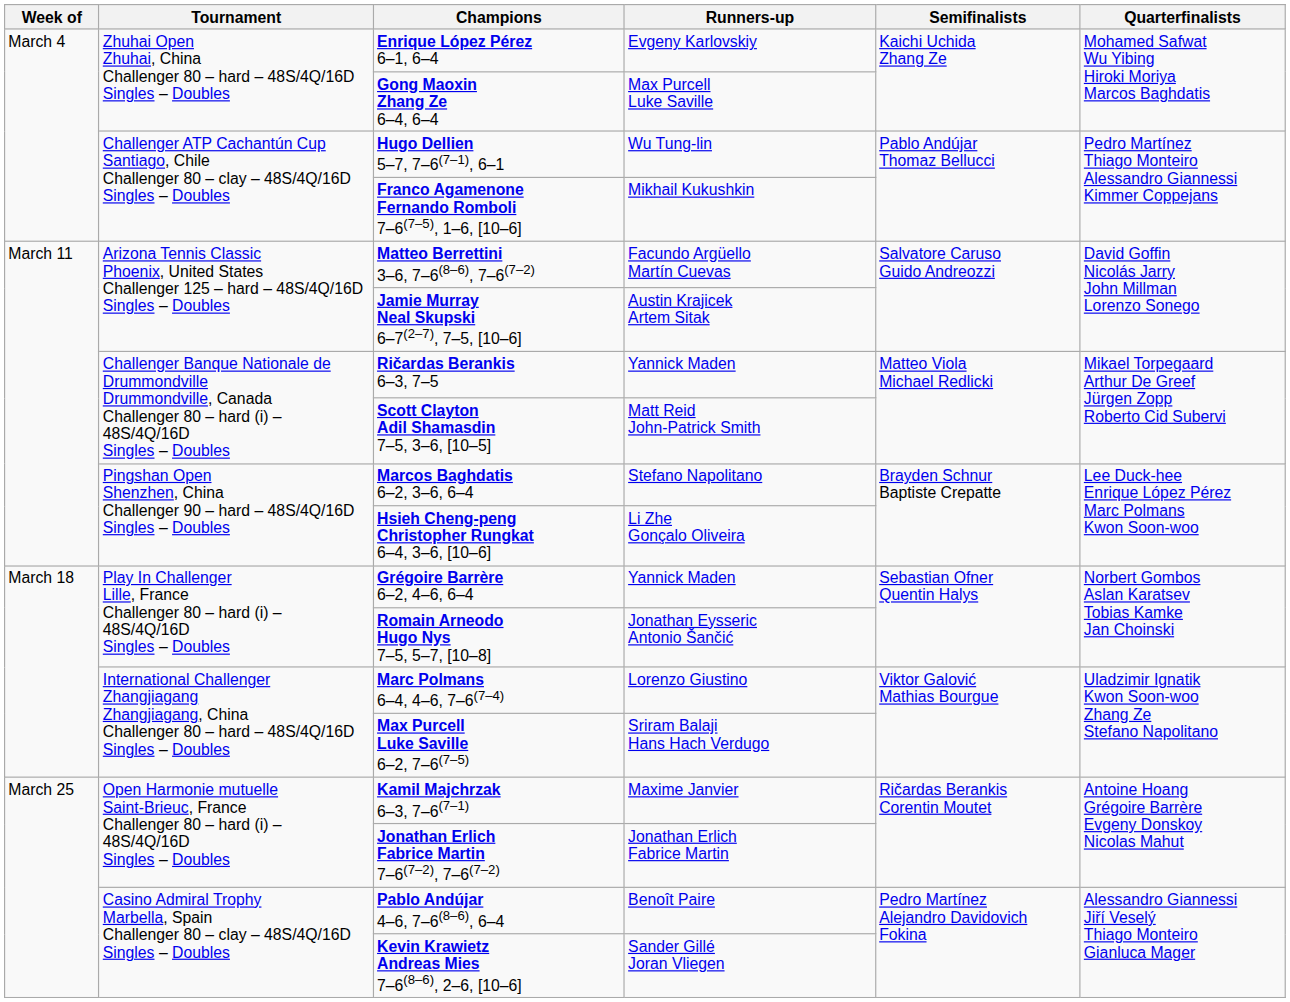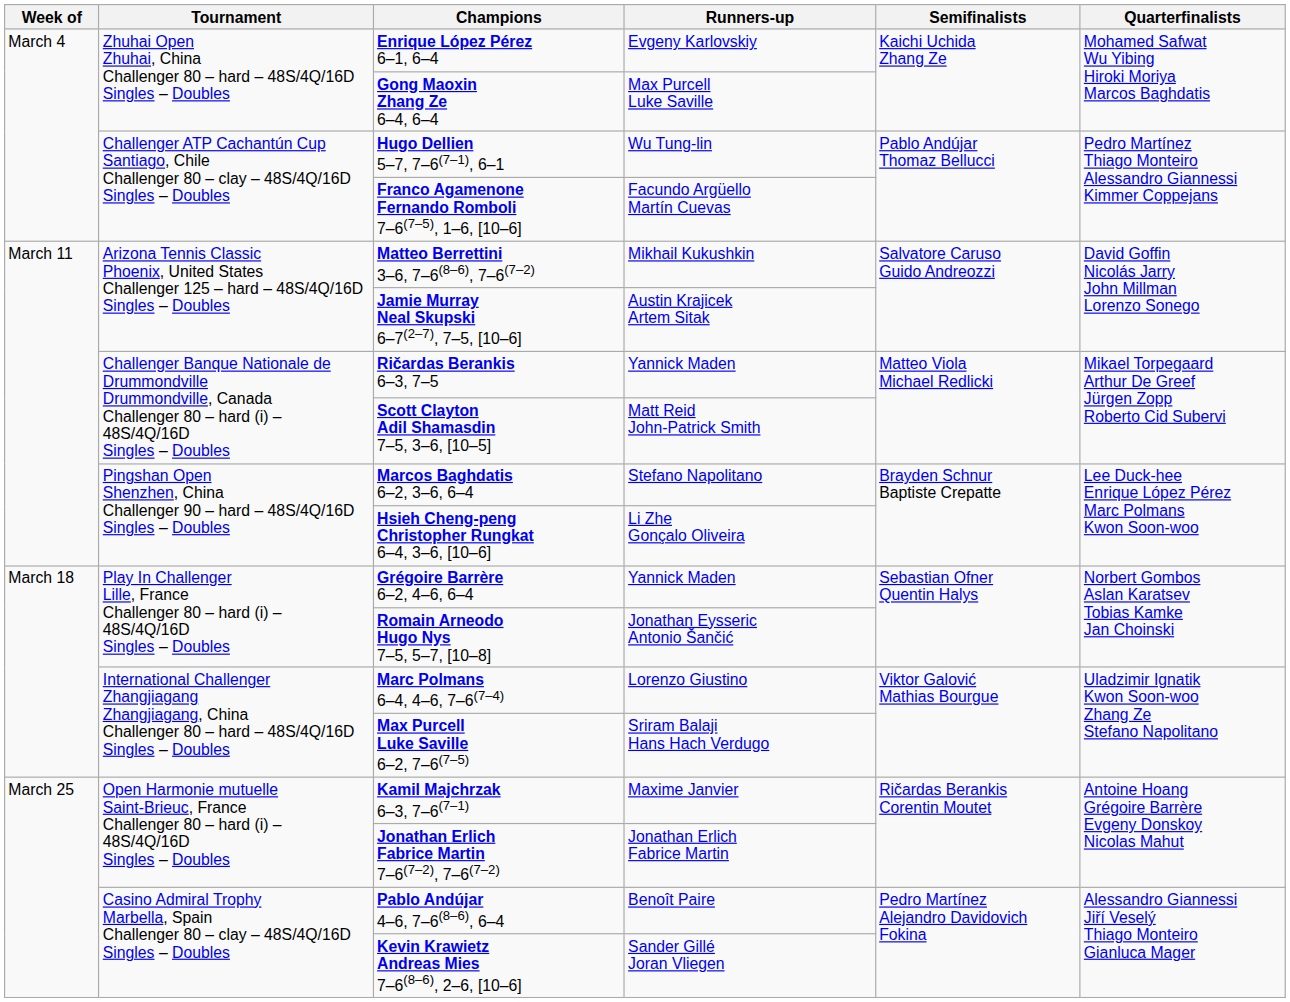Franco Agamenone Fernando Romboli 7–6(7–5), 1–6, [10–6] | Runners-up: Mikhail Kukushkin -> Facundo Argüello Martín Cuevas
Matteo Berrettini 3–6, 7–6(8–6), 7–6(7–2) | Runners-up: Facundo Argüello Martín Cuevas -> Mikhail Kukushkin
